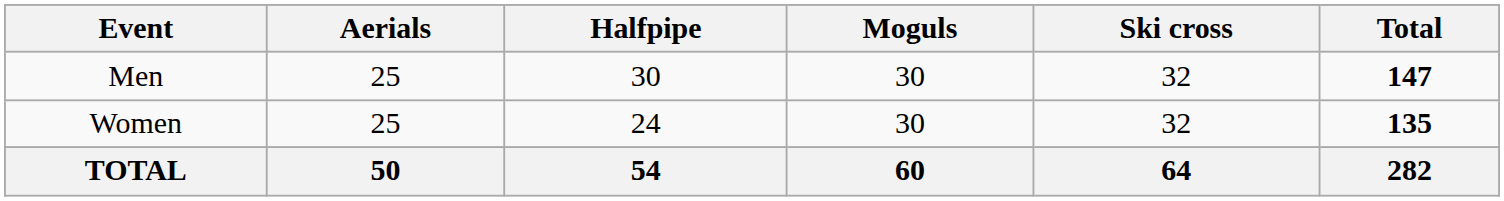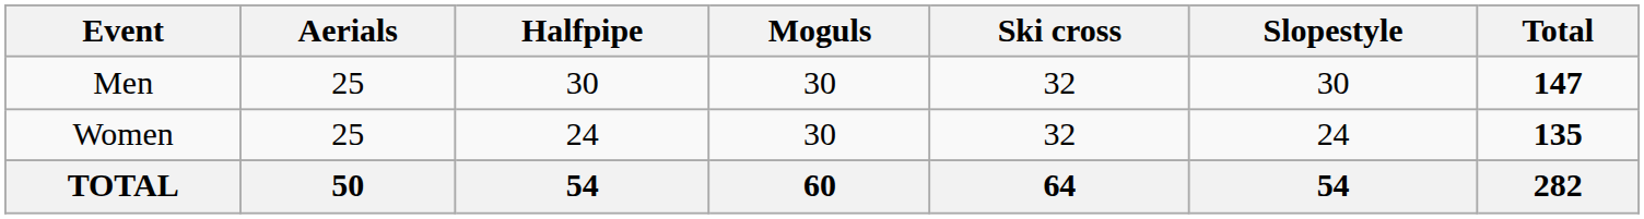+ column: Slopestyle | 30 | 24 | 54
